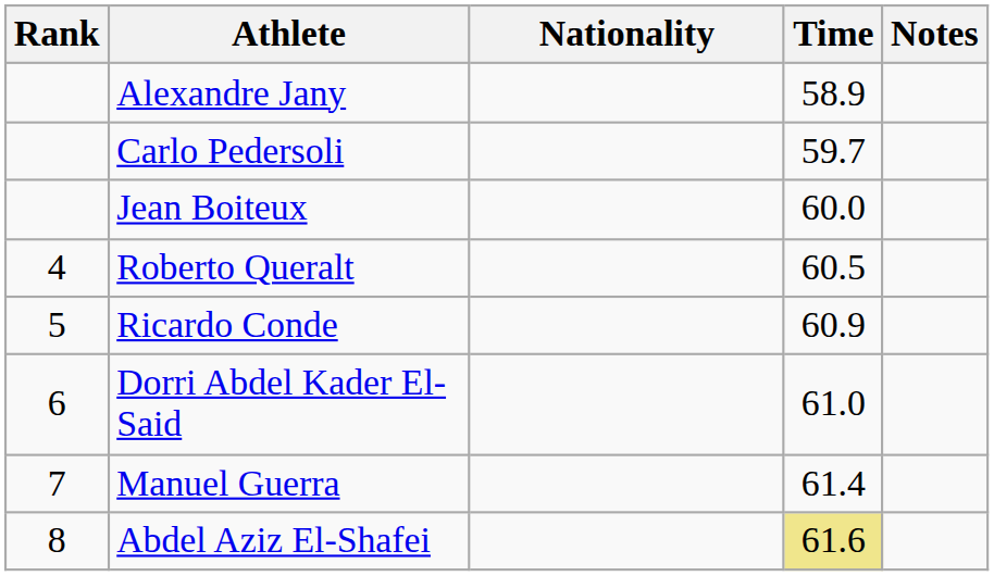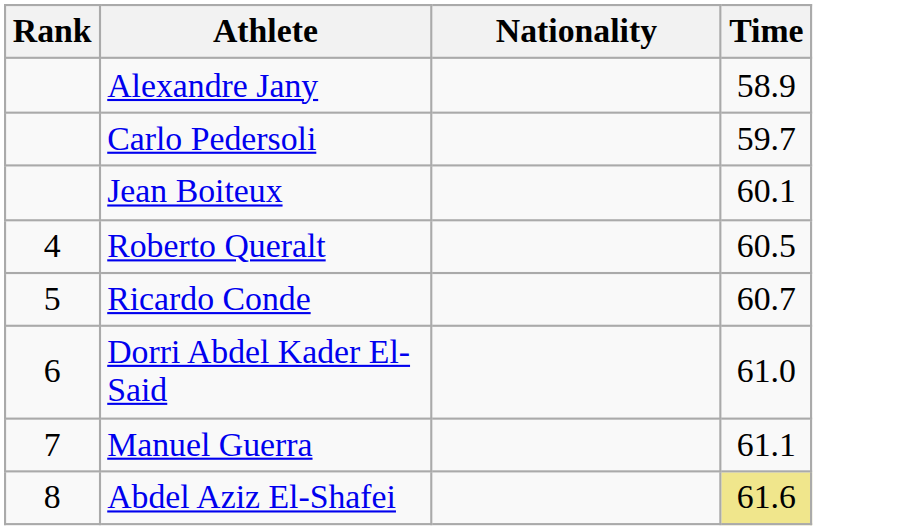- column: Notes
Jean Boiteux | Time: 60.0 -> 60.1
Ricardo Conde | Time: 60.9 -> 60.7
Manuel Guerra | Time: 61.4 -> 61.1
